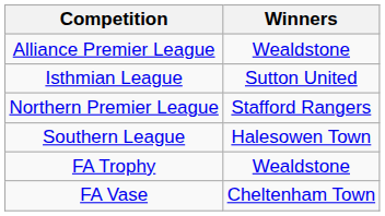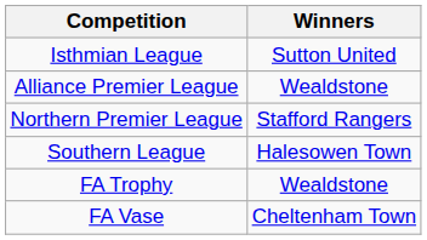rows swapped: Alliance Premier League <-> Isthmian League
